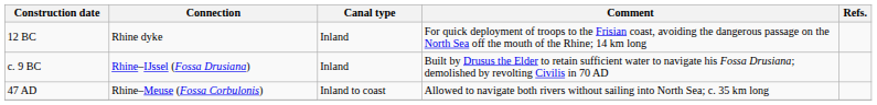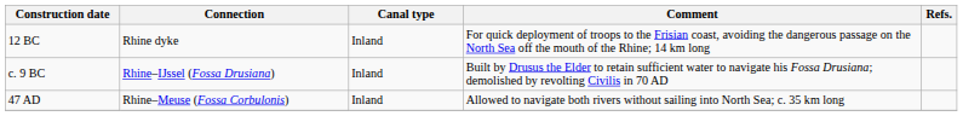47 AD | Canal type: Inland to coast -> Inland
